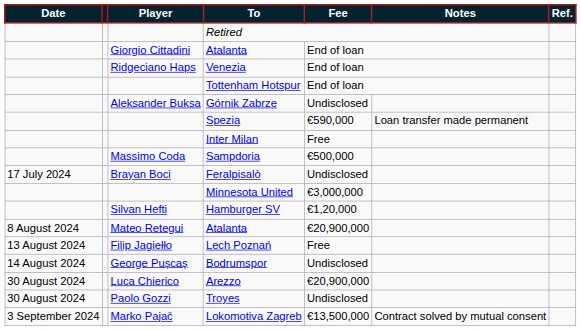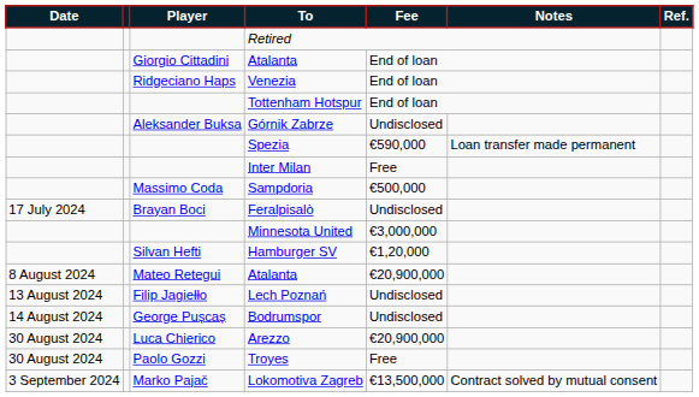Lech Poznań | Fee: Free -> Undisclosed
Troyes | Fee: Undisclosed -> Free
